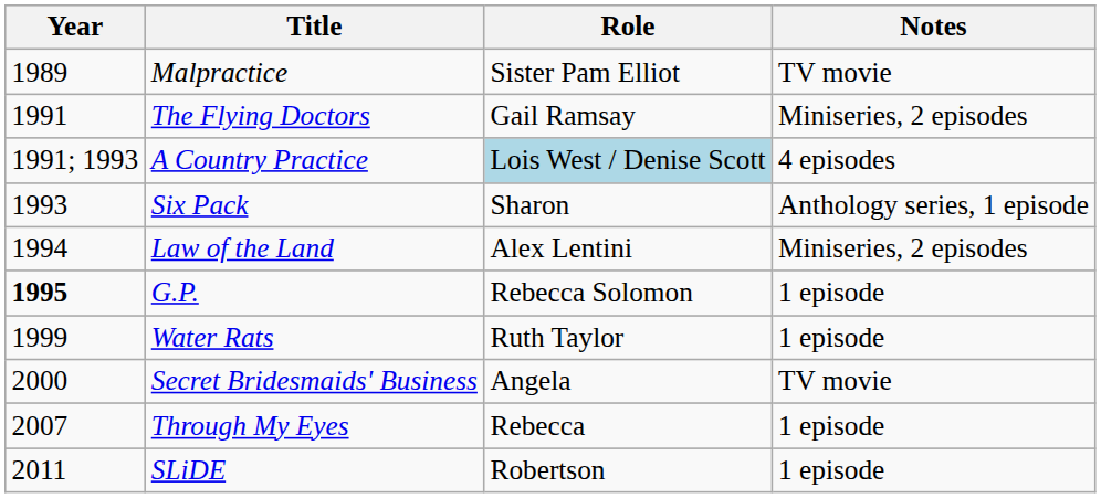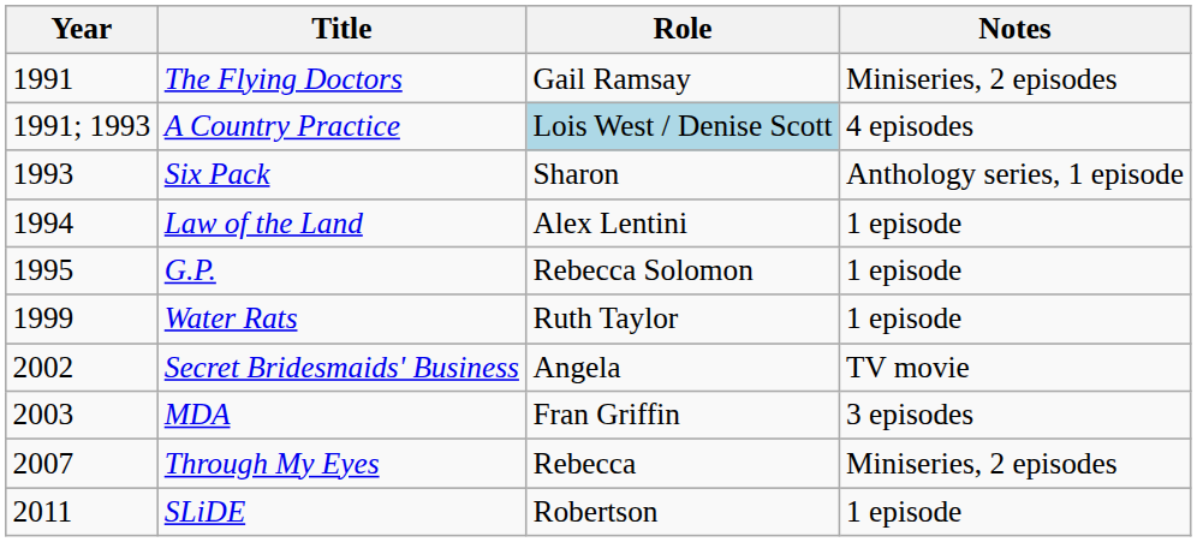- row: 1989 | Malpractice | Sister Pam Elliot | TV movie
Law of the Land | Notes: Miniseries, 2 episodes -> 1 episode
G.P. | Year: bold -> normal
Secret Bridesmaids' Business | Year: 2000 -> 2002
+ row: 2003 | MDA | Fran Griffin | 3 episodes
Through My Eyes | Notes: 1 episode -> Miniseries, 2 episodes
